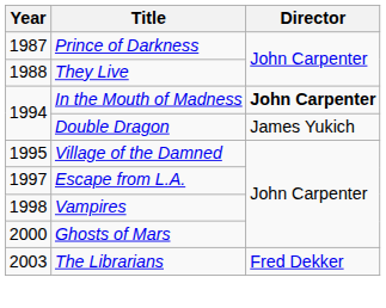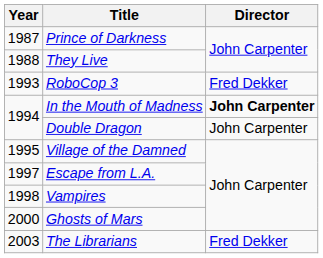+ row: 1993 | RoboCop 3 | Fred Dekker
Double Dragon | Director: James Yukich -> John Carpenter
